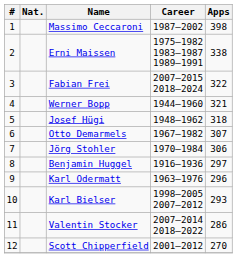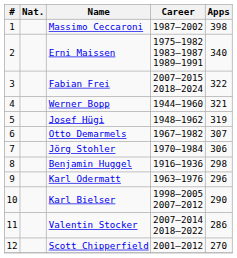Erni Maissen | Apps: 338 -> 340
Josef Hügi | Apps: 318 -> 319
Benjamin Huggel | Apps: 297 -> 298
Karl Bielser | Apps: 293 -> 290
